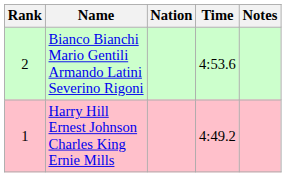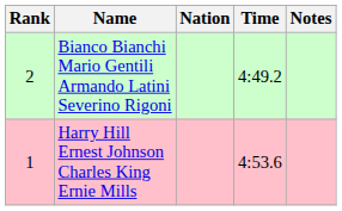Bianco Bianchi Mario Gentili Armando Latini Severino Rigoni | Time: 4:53.6 -> 4:49.2
Harry Hill Ernest Johnson Charles King Ernie Mills | Time: 4:49.2 -> 4:53.6
